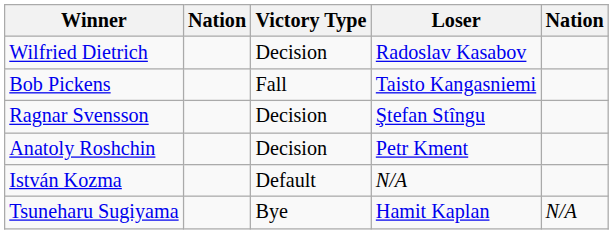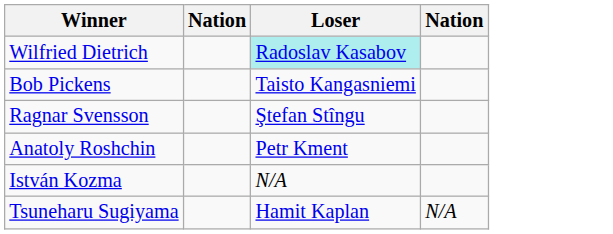- column: Victory Type | Decision | Fall | Decision | Decision | Default | Bye
Wilfried Dietrich | Loser: no background -> paleturquoise background
